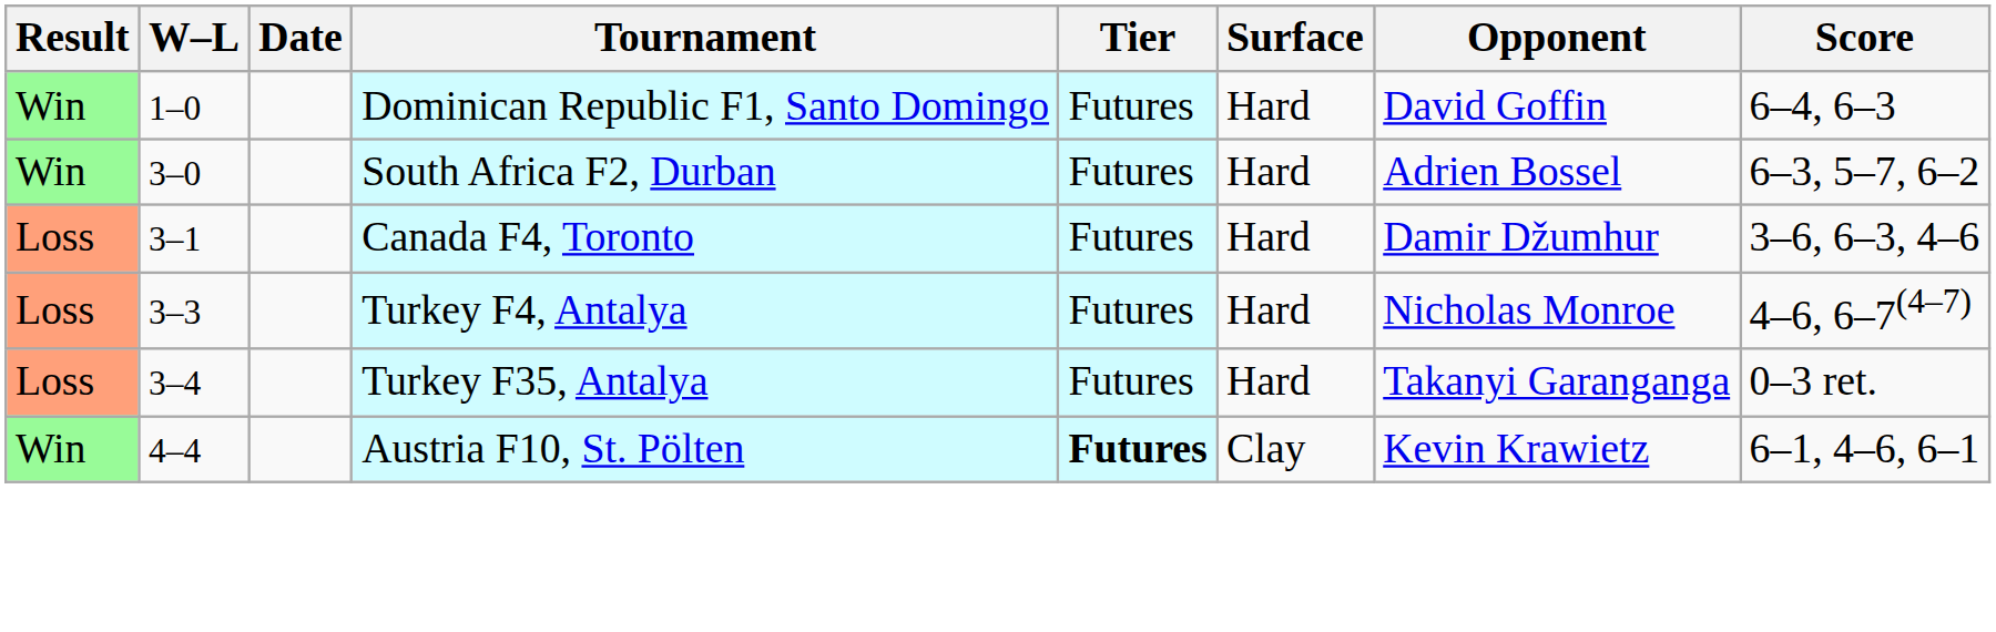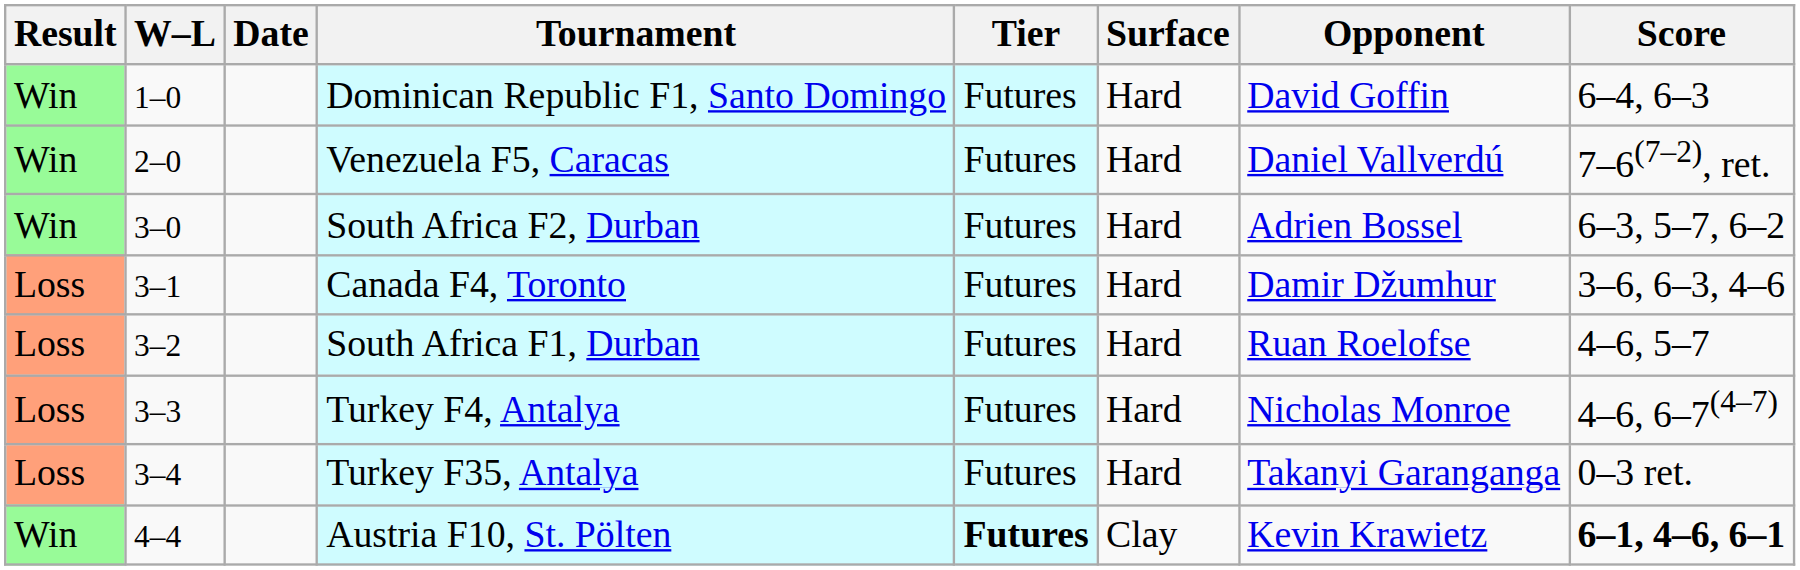+ row: Win | 2–0 | Venezuela F5, Caracas | Futures | Hard | Daniel Vallverdú | 7–6(7–2), ret.
+ row: Loss | 3–2 | South Africa F1, Durban | Futures | Hard | Ruan Roelofse | 4–6, 5–7
Austria F10, St. Pölten | Score: normal -> bold
